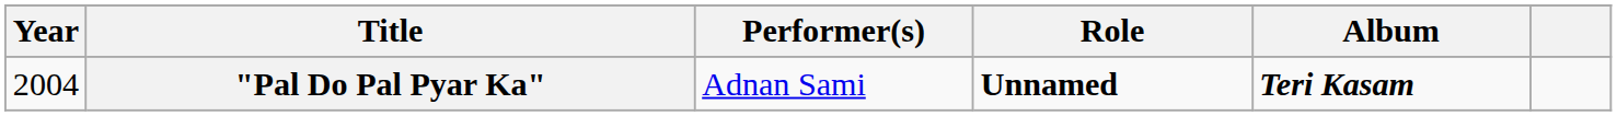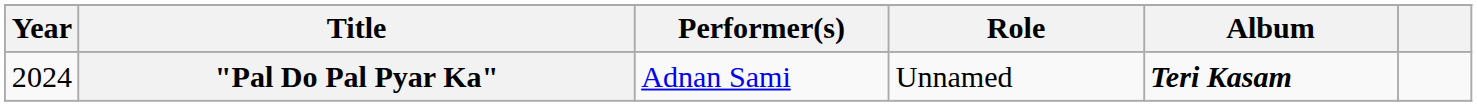"Pal Do Pal Pyar Ka" | Year: 2004 -> 2024
"Pal Do Pal Pyar Ka" | Role: bold -> normal
